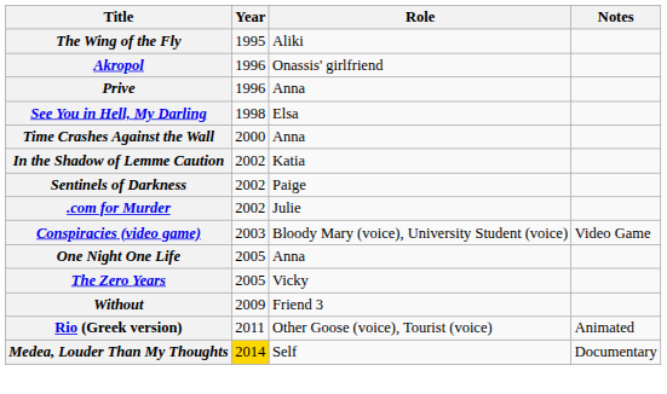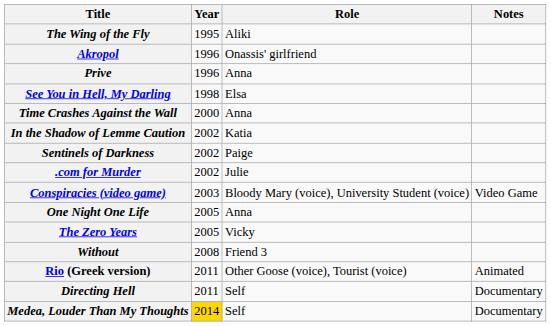Without | Year: 2009 -> 2008
+ row: Directing Hell | 2011 | Self | Documentary
